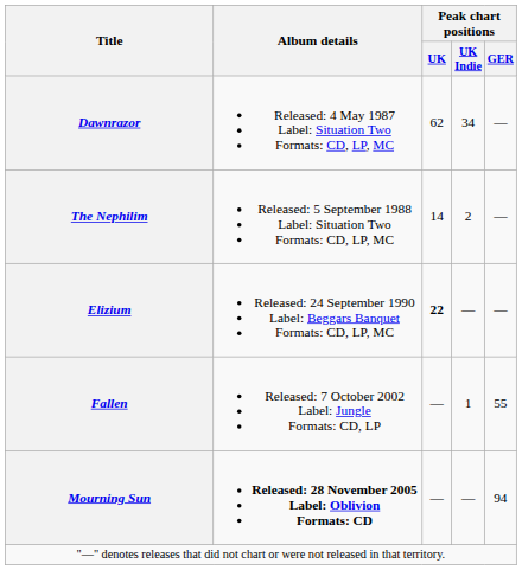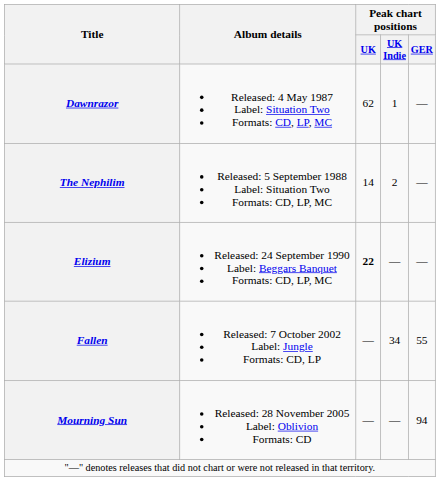Dawnrazor | Peak chart positions / UK Indie: 34 -> 1
Fallen | Peak chart positions / UK Indie: 1 -> 34
Mourning Sun | Album details: bold -> normal
